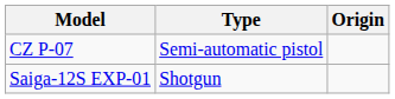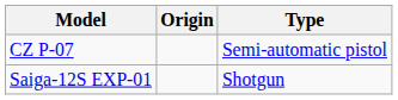columns swapped: Origin <-> Type
